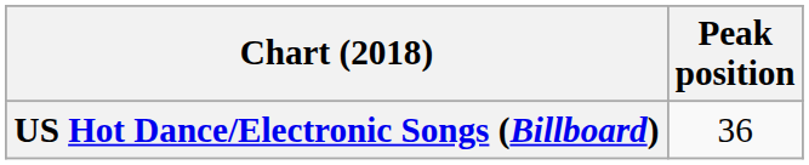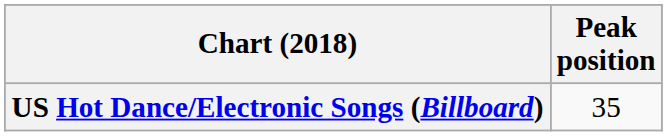US Hot Dance/Electronic Songs (Billboard) | Peak position: 36 -> 35
